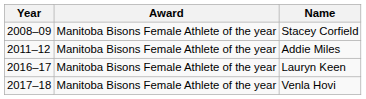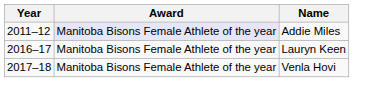- row: 2008–09 | Manitoba Bisons Female Athlete of the year | Stacey Corfield
Addie Miles | Award: no background -> lavender background
